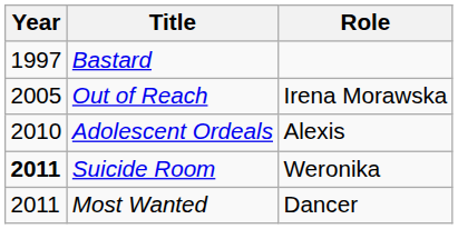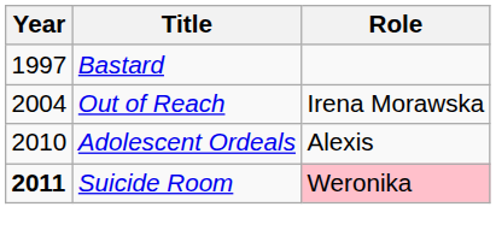Out of Reach | Year: 2005 -> 2004
Suicide Room | Role: no background -> pink background
- row: 2011 | Most Wanted | Dancer
